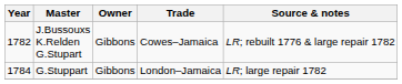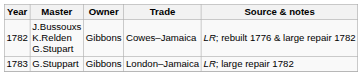G.Stuppart | Year: 1784 -> 1783
